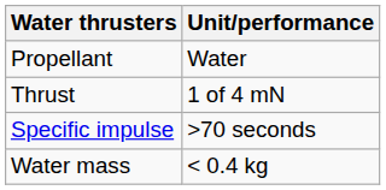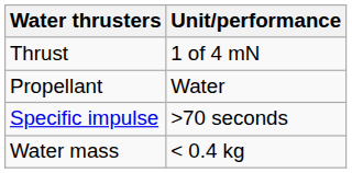rows swapped: Propellant <-> Thrust
